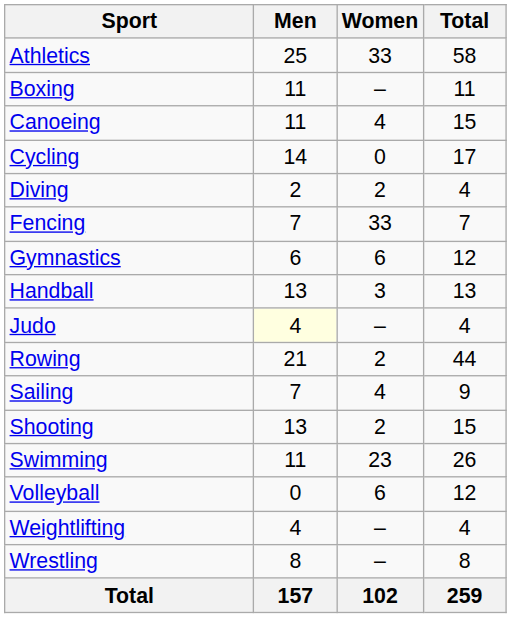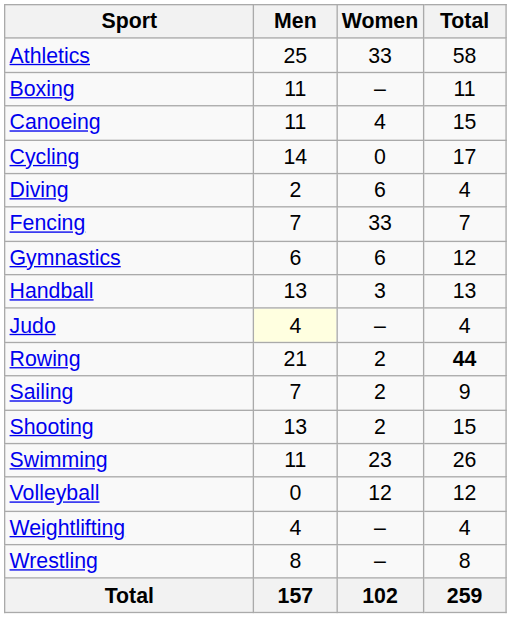Diving | Women: 2 -> 6
Rowing | Total: normal -> bold
Sailing | Women: 4 -> 2
Volleyball | Women: 6 -> 12
